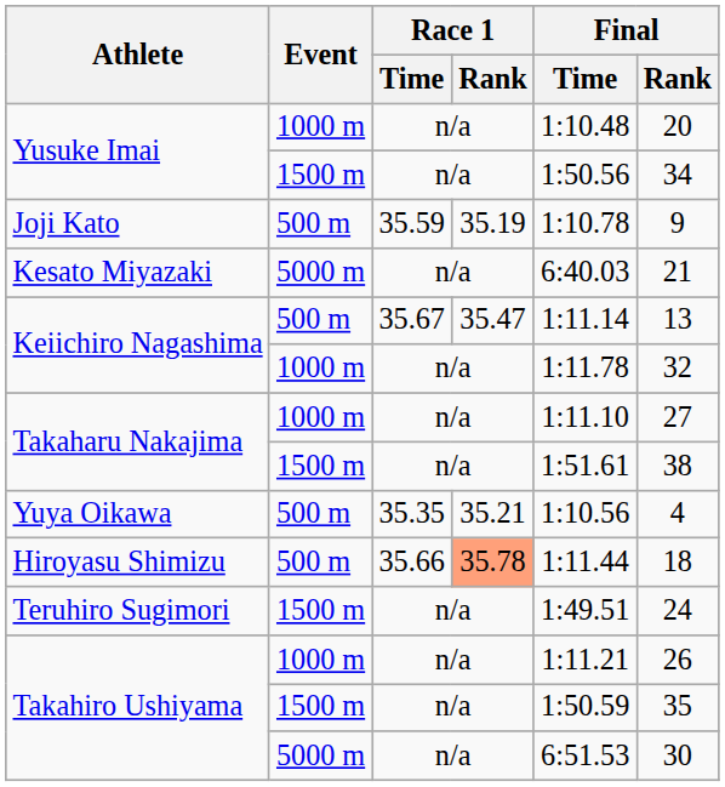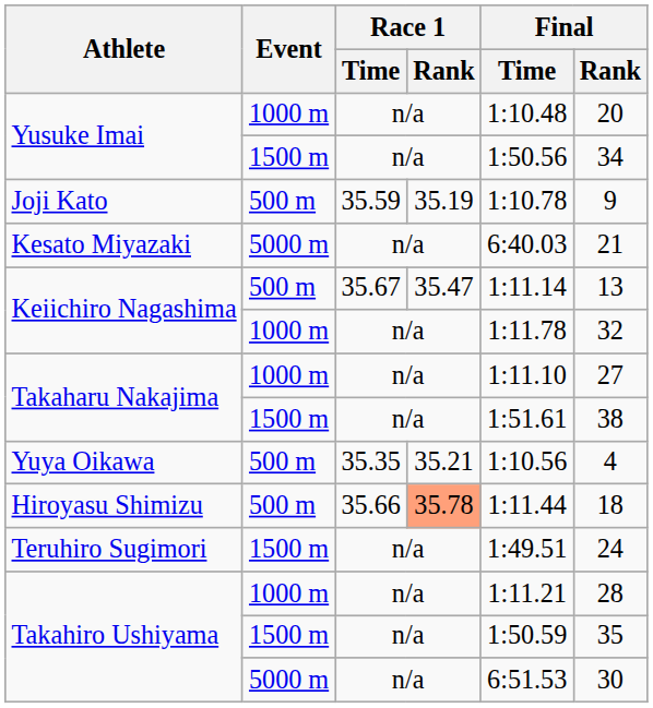Takahiro Ushiyama / 1000 m | Final / Rank: 26 -> 28
